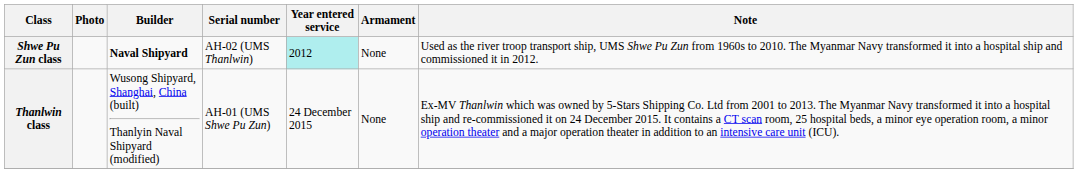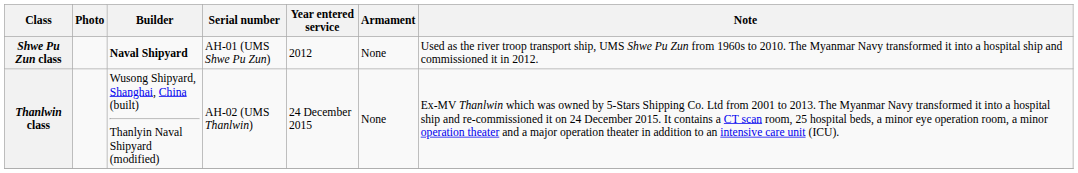Shwe Pu Zun class | Serial number: AH-02 (UMS Thanlwin) -> AH-01 (UMS Shwe Pu Zun)
Shwe Pu Zun class | Year entered service: paleturquoise background -> no background
Thanlwin class | Serial number: AH-01 (UMS Shwe Pu Zun) -> AH-02 (UMS Thanlwin)
